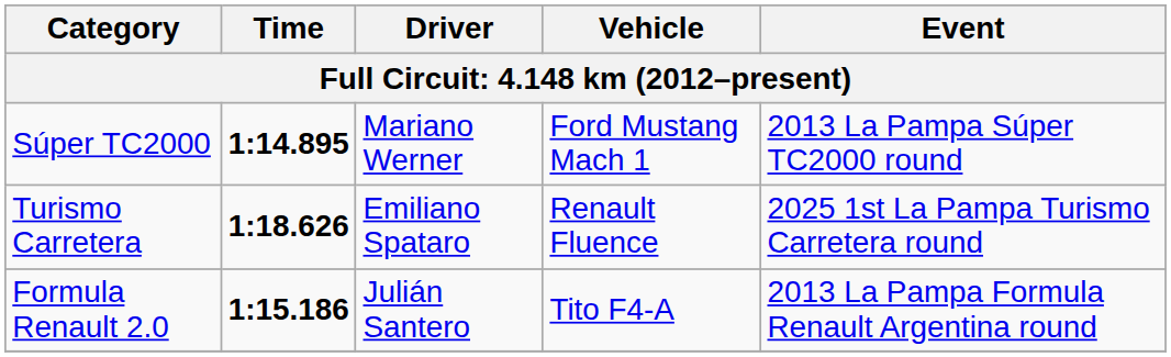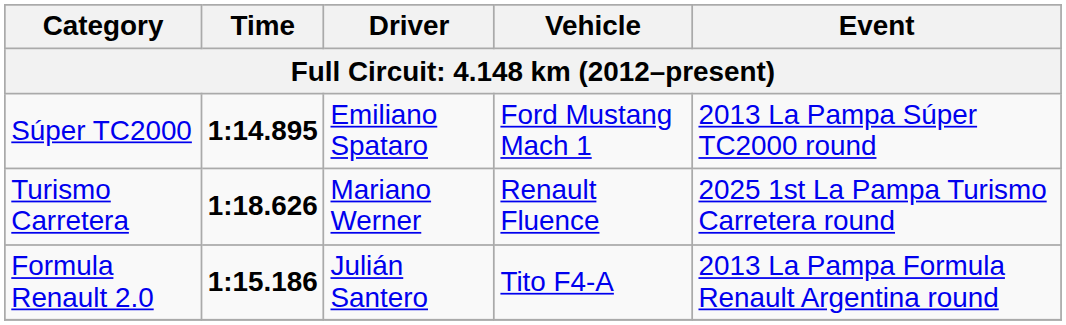Súper TC2000 | Driver: Mariano Werner -> Emiliano Spataro
Turismo Carretera | Driver: Emiliano Spataro -> Mariano Werner
